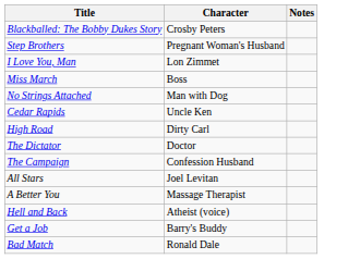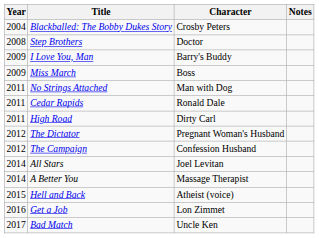+ column: Year | 2004 | 2008 | 2009 | 2009 | 2011 | 2011 | 2011 | 2012 | 2012 | 2014 | 2014 | 2015 | 2016 | 2017
Step Brothers | Character: Pregnant Woman's Husband -> Doctor
I Love You, Man | Character: Lon Zimmet -> Barry's Buddy
Cedar Rapids | Character: Uncle Ken -> Ronald Dale
The Dictator | Character: Doctor -> Pregnant Woman's Husband
Get a Job | Character: Barry's Buddy -> Lon Zimmet
Bad Match | Character: Ronald Dale -> Uncle Ken
